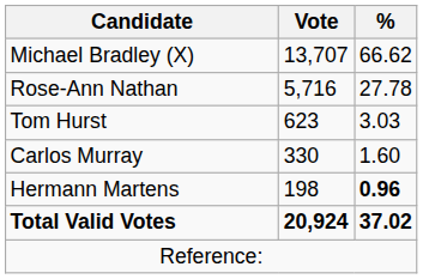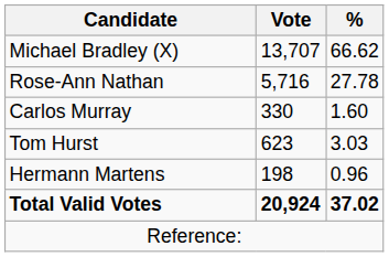rows swapped: Tom Hurst <-> Carlos Murray
Hermann Martens | %: bold -> normal
